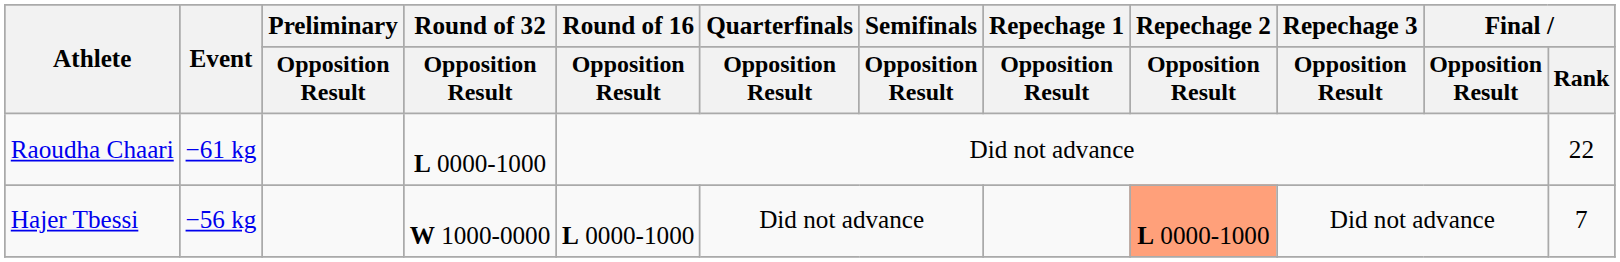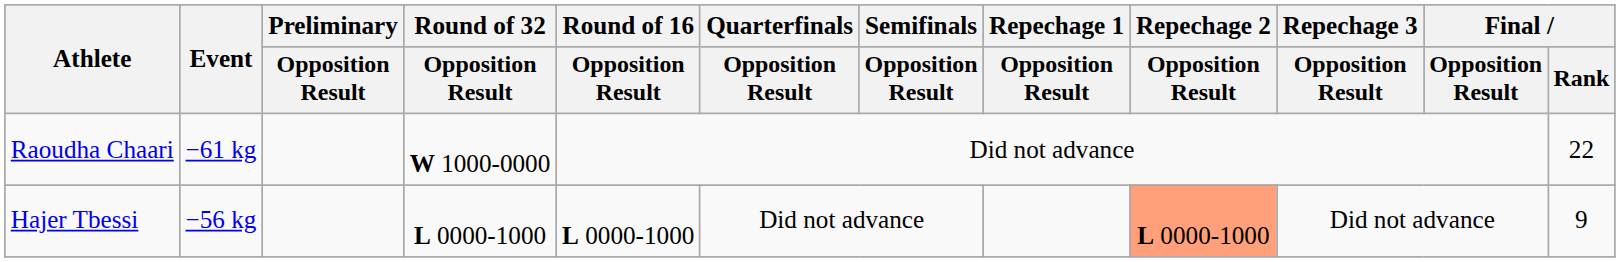Raoudha Chaari | Round of 32 / Opposition Result: L 0000-1000 -> W 1000-0000
Hajer Tbessi | Round of 32 / Opposition Result: W 1000-0000 -> L 0000-1000
Hajer Tbessi | Final / Rank: 7 -> 9
